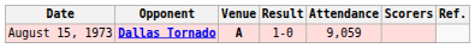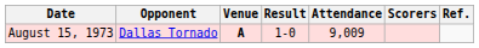August 15, 1973 | Opponent: bold -> normal
August 15, 1973 | Attendance: 9,059 -> 9,009
